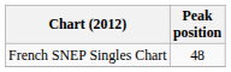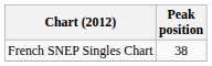French SNEP Singles Chart | Peak position: 48 -> 38
